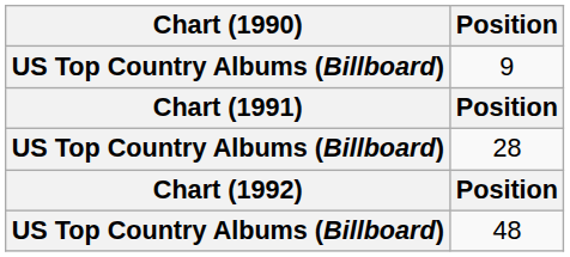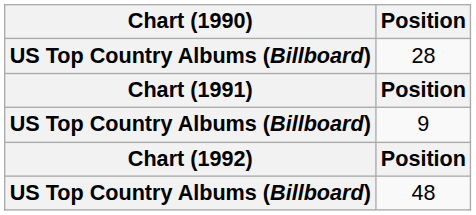rows swapped: 28 <-> 9
